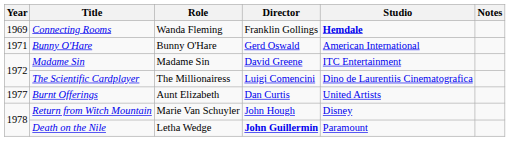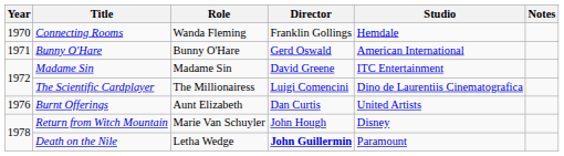Connecting Rooms | Year: 1969 -> 1970
Connecting Rooms | Studio: bold -> normal
Burnt Offerings | Year: 1977 -> 1976
